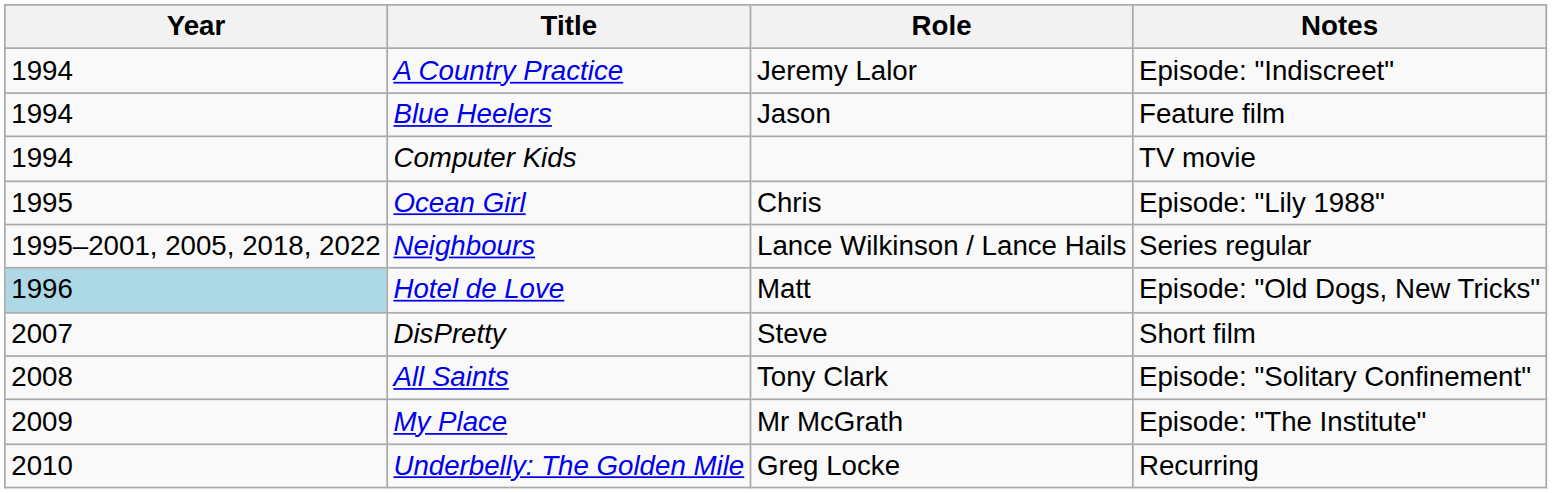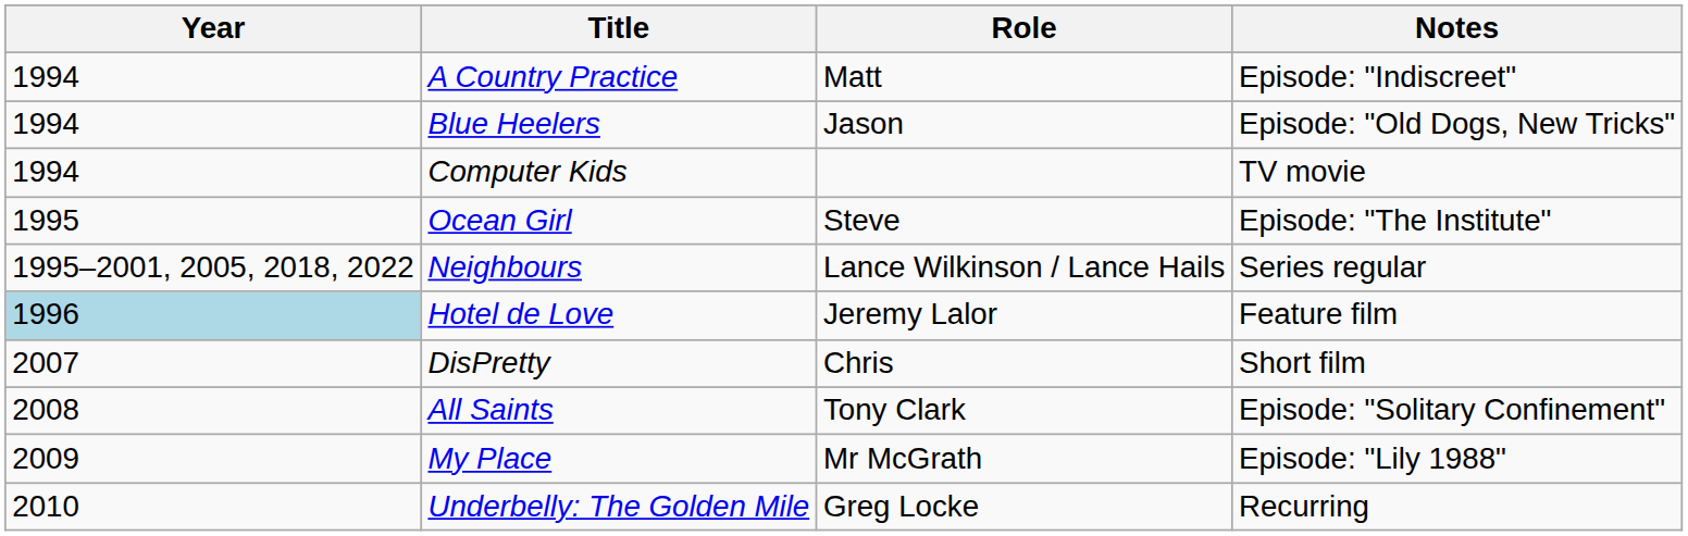A Country Practice | Role: Jeremy Lalor -> Matt
Blue Heelers | Notes: Feature film -> Episode: "Old Dogs, New Tricks"
Ocean Girl | Role: Chris -> Steve
Ocean Girl | Notes: Episode: "Lily 1988" -> Episode: "The Institute"
Hotel de Love | Role: Matt -> Jeremy Lalor
Hotel de Love | Notes: Episode: "Old Dogs, New Tricks" -> Feature film
DisPretty | Role: Steve -> Chris
My Place | Notes: Episode: "The Institute" -> Episode: "Lily 1988"
